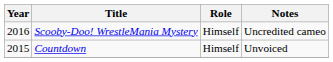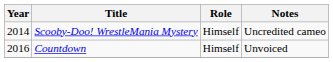Scooby-Doo! WrestleMania Mystery | Year: 2016 -> 2014
Countdown | Year: 2015 -> 2016
